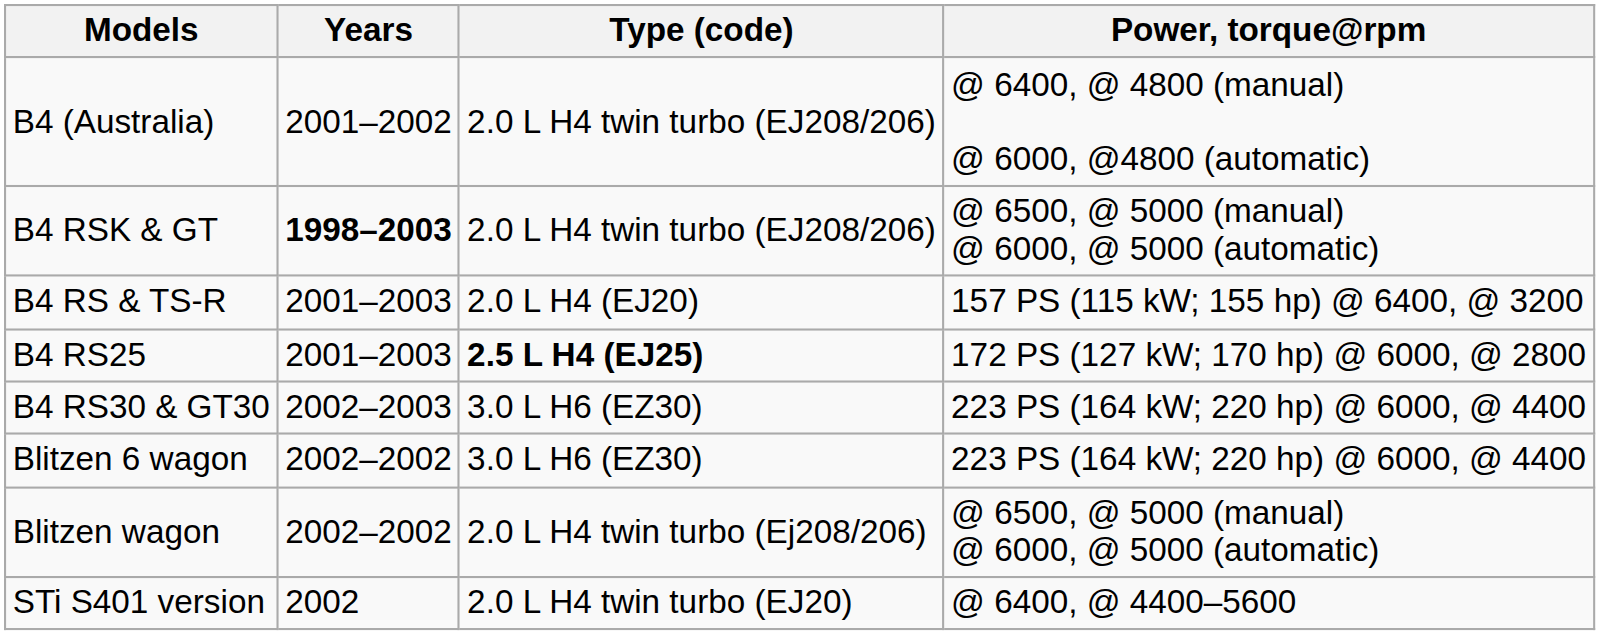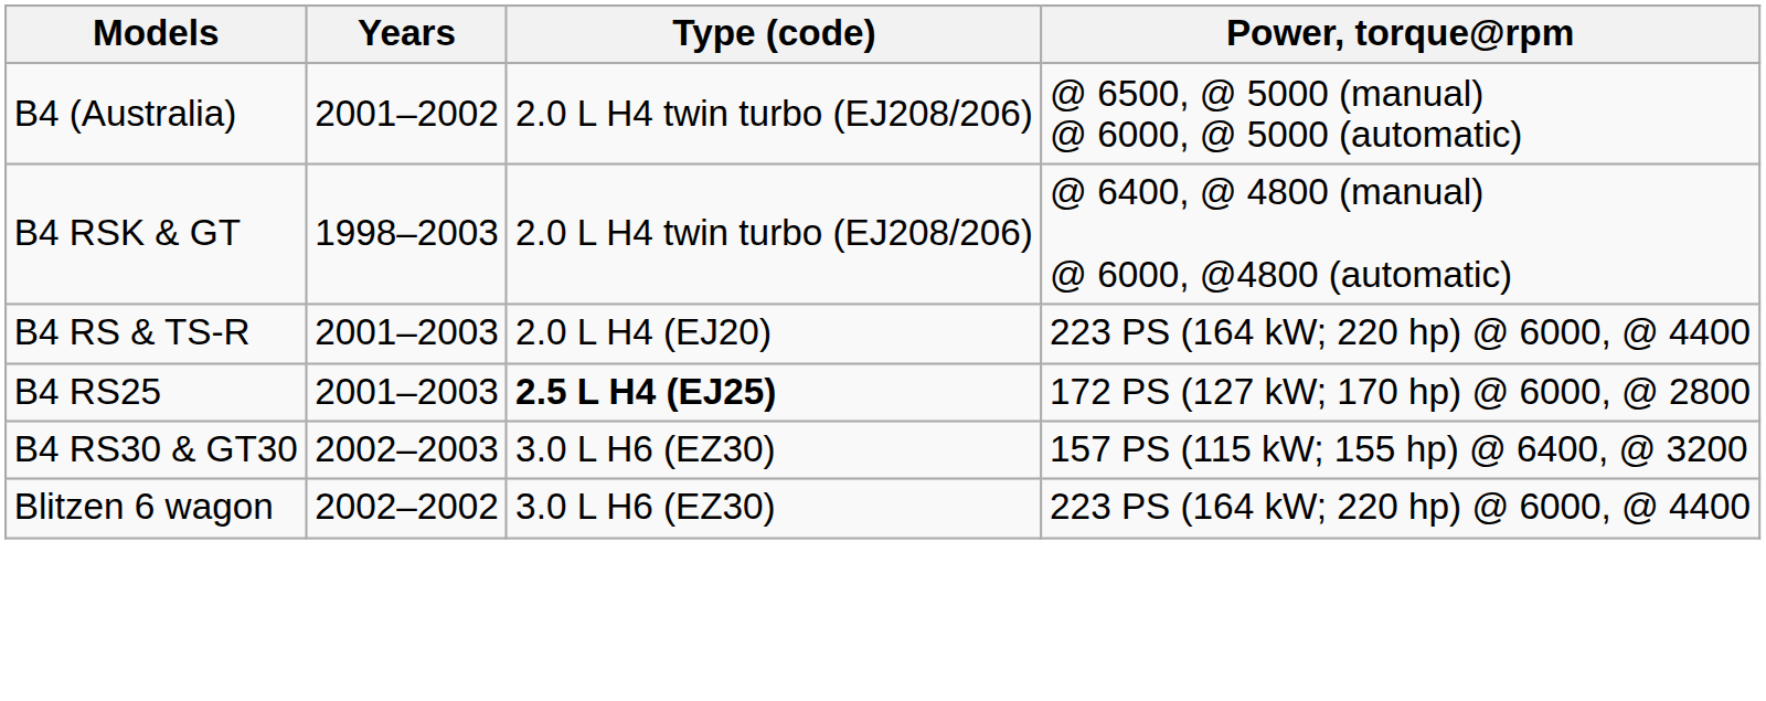B4 (Australia) | Power, torque@rpm: @ 6400, @ 4800 (manual) @ 6000, @4800 (automatic) -> @ 6500, @ 5000 (manual) @ 6000, @ 5000 (automatic)
B4 RSK & GT | Years: bold -> normal
B4 RSK & GT | Power, torque@rpm: @ 6500, @ 5000 (manual) @ 6000, @ 5000 (automatic) -> @ 6400, @ 4800 (manual) @ 6000, @4800 (automatic)
B4 RS & TS-R | Power, torque@rpm: 157 PS (115 kW; 155 hp) @ 6400, @ 3200 -> 223 PS (164 kW; 220 hp) @ 6000, @ 4400
B4 RS30 & GT30 | Power, torque@rpm: 223 PS (164 kW; 220 hp) @ 6000, @ 4400 -> 157 PS (115 kW; 155 hp) @ 6400, @ 3200
- row: Blitzen wagon | 2002–2002 | 2.0 L H4 twin turbo (Ej208/206) | @ 6500, @ 5000 (manual) @ 6000, @ 5000 (automatic)
- row: STi S401 version | 2002 | 2.0 L H4 twin turbo (EJ20) | @ 6400, @ 4400–5600
